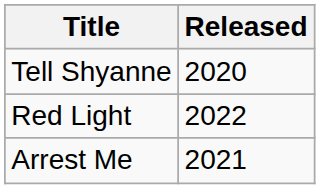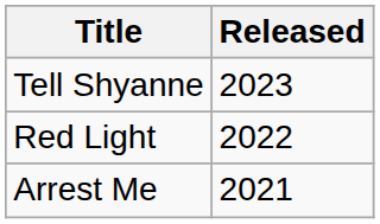Tell Shyanne | Released: 2020 -> 2023
